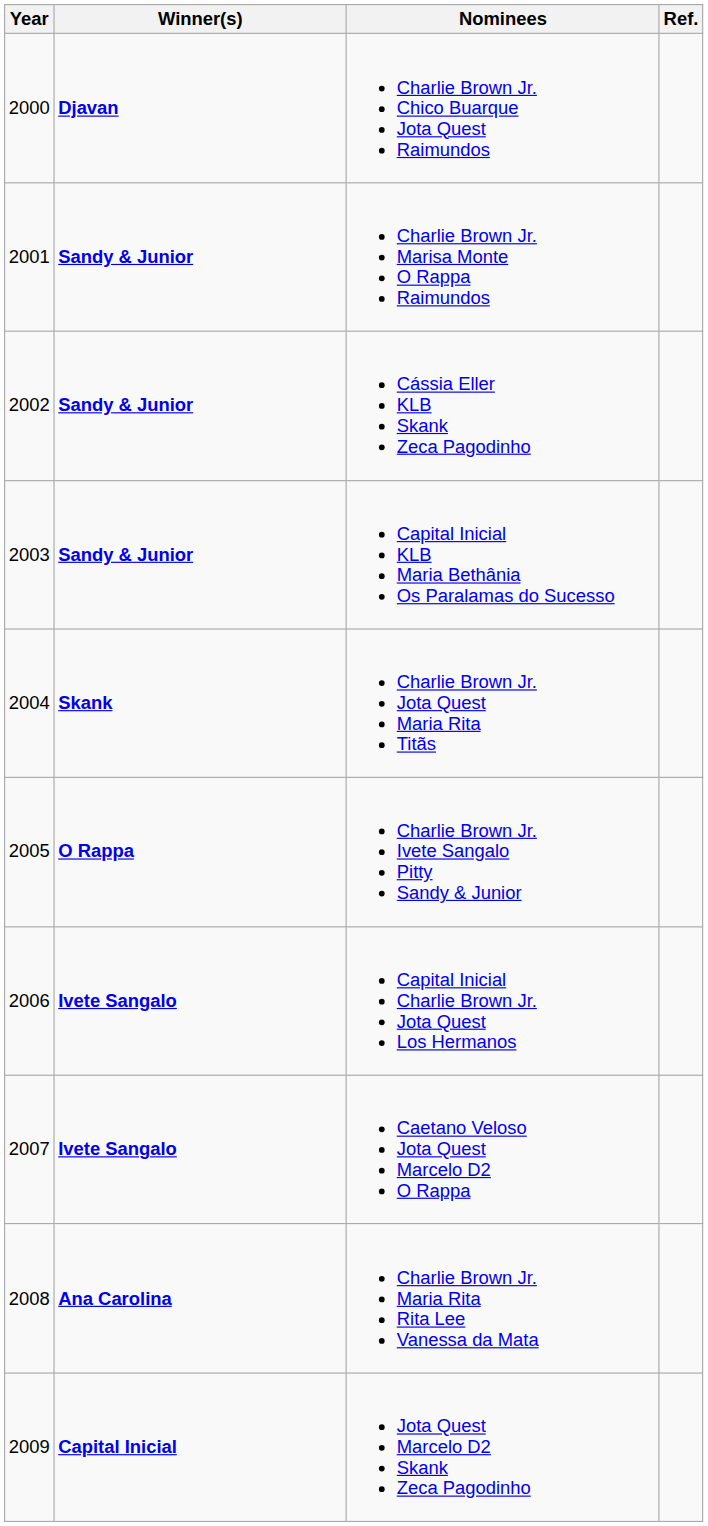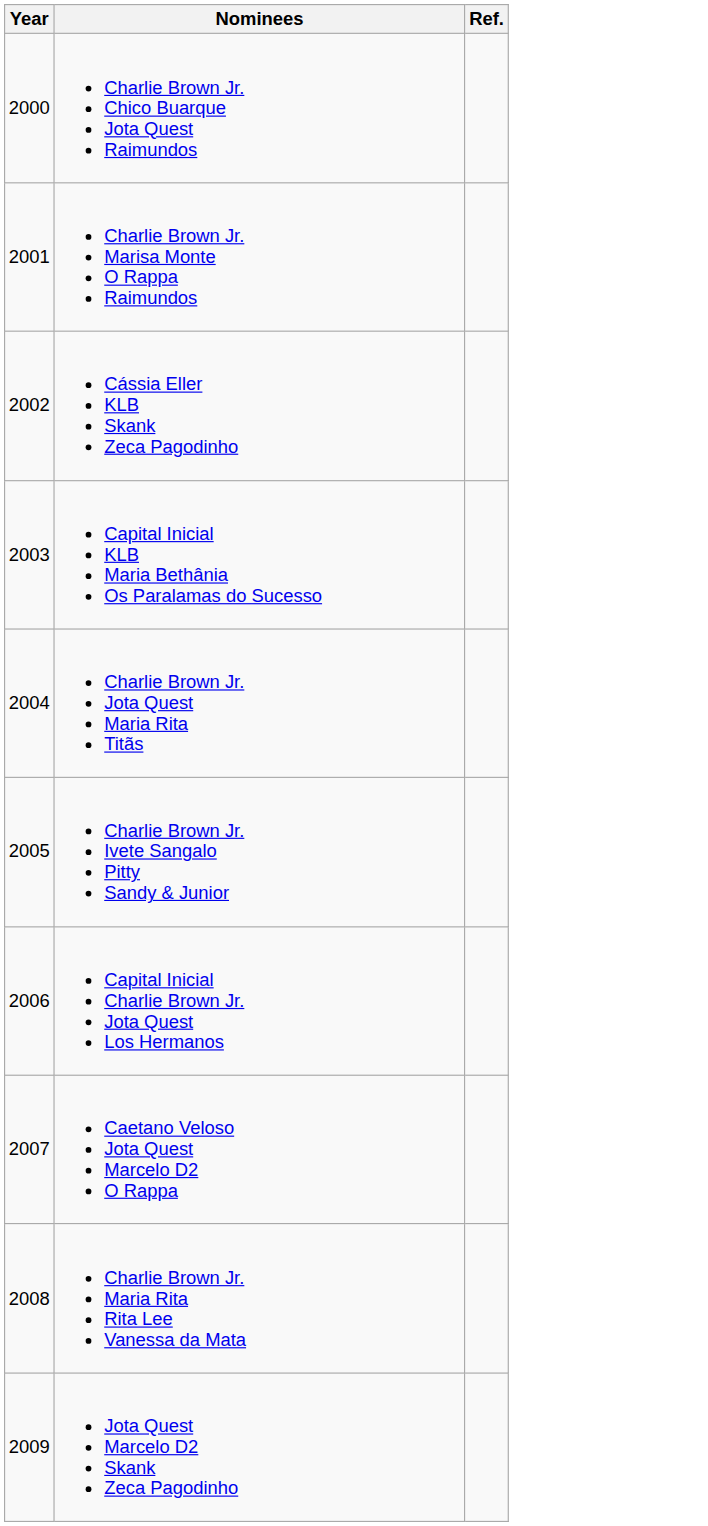- column: Winner(s) | Djavan | Sandy & Junior | Sandy & Junior | Sandy & Junior | Skank | O Rappa | Ivete Sangalo | Ivete Sangalo | Ana Carolina | Capital Inicial
